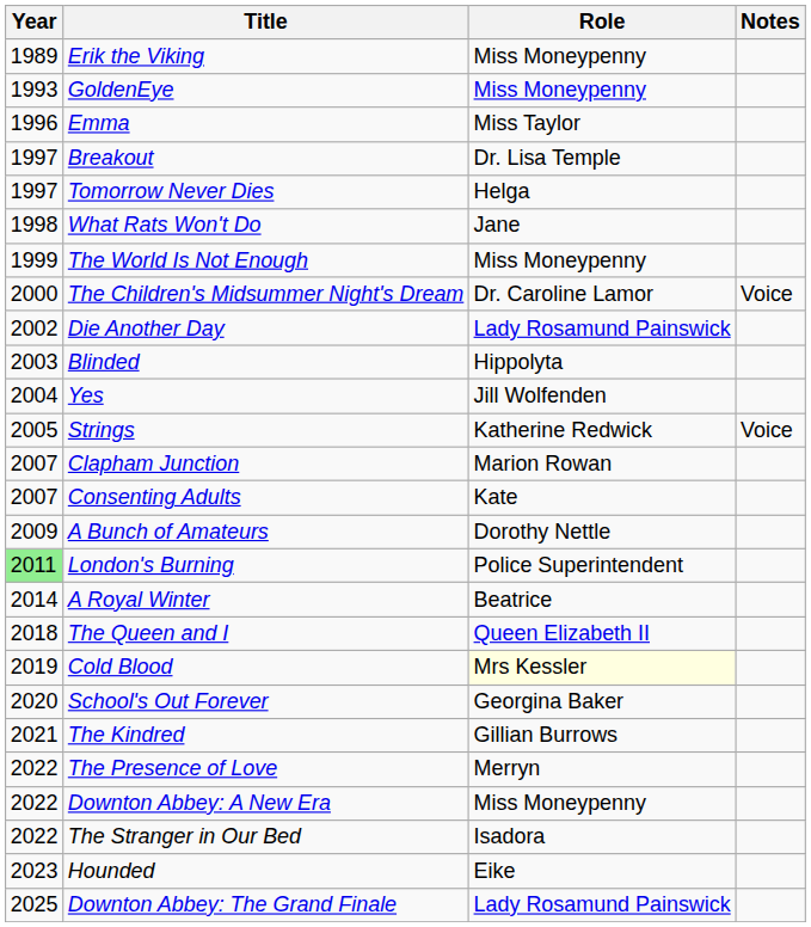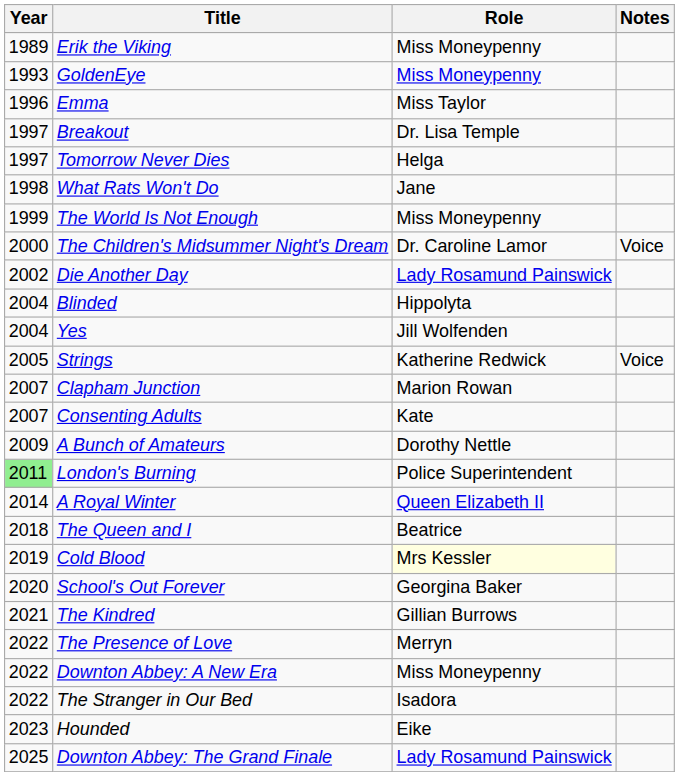Blinded | Year: 2003 -> 2004
A Royal Winter | Role: Beatrice -> Queen Elizabeth II
The Queen and I | Role: Queen Elizabeth II -> Beatrice
